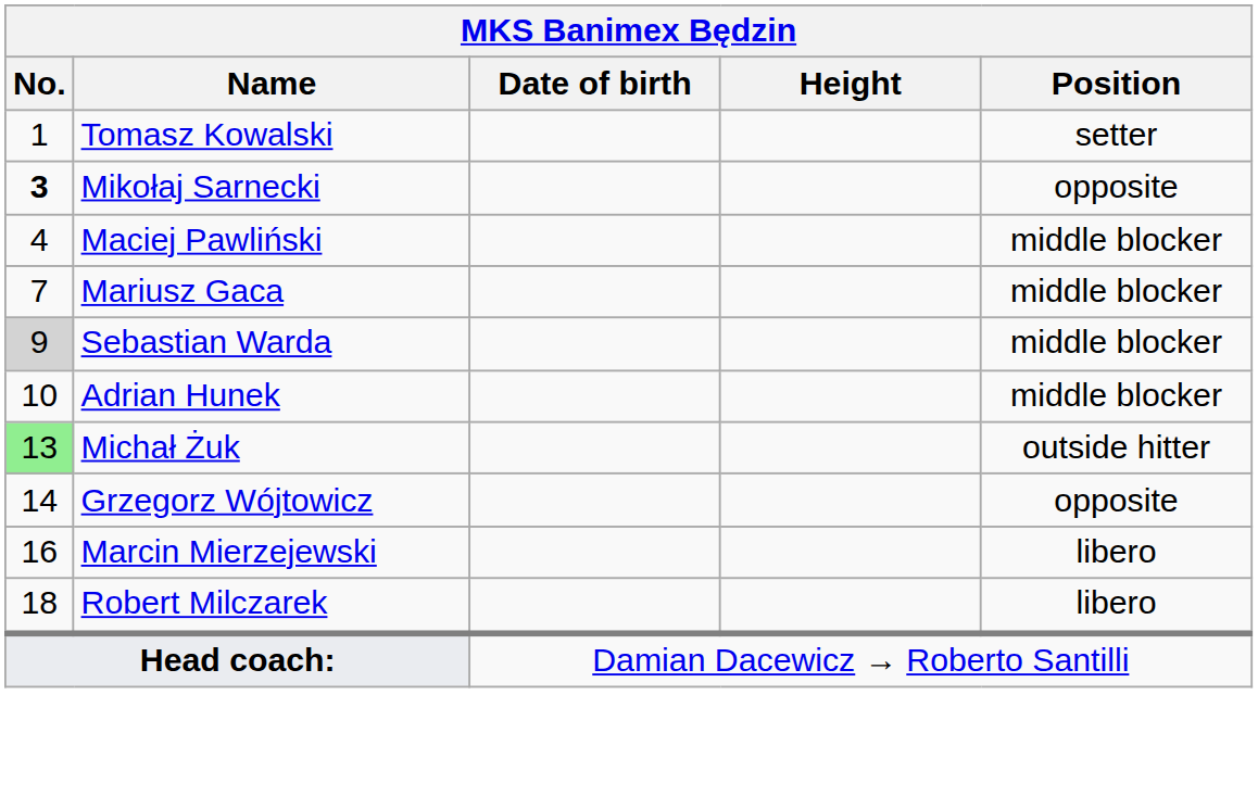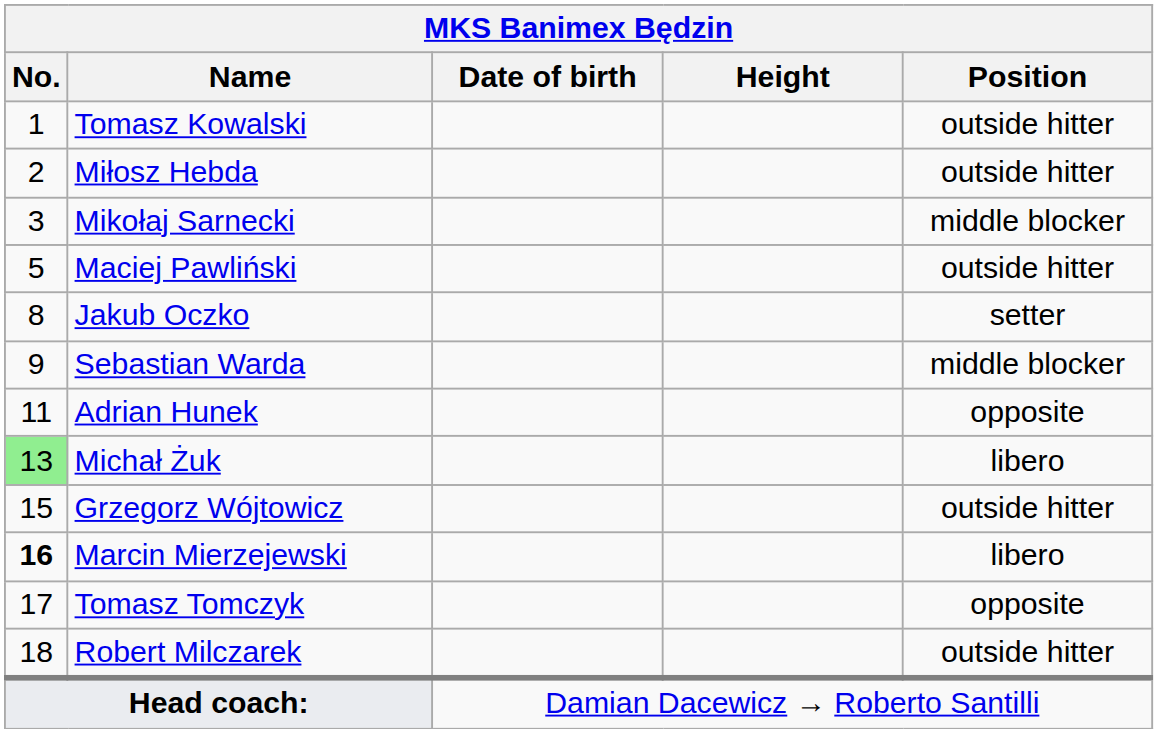Tomasz Kowalski | Position: setter -> outside hitter
+ row: 2 | Miłosz Hebda | outside hitter
Mikołaj Sarnecki | No.: bold -> normal
Mikołaj Sarnecki | Position: opposite -> middle blocker
Maciej Pawliński | No.: 4 -> 5
Maciej Pawliński | Position: middle blocker -> outside hitter
- row: 7 | Mariusz Gaca | middle blocker
+ row: 8 | Jakub Oczko | setter
Sebastian Warda | No.: lightgrey background -> no background
Adrian Hunek | No.: 10 -> 11
Adrian Hunek | Position: middle blocker -> opposite
Michał Żuk | Position: outside hitter -> libero
Grzegorz Wójtowicz | No.: 14 -> 15
Grzegorz Wójtowicz | Position: opposite -> outside hitter
Marcin Mierzejewski | No.: normal -> bold
+ row: 17 | Tomasz Tomczyk | opposite
Robert Milczarek | Position: libero -> outside hitter
